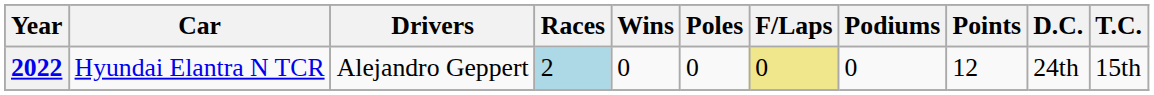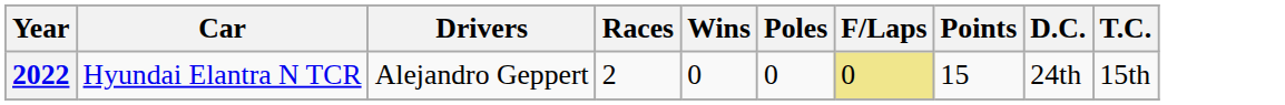- column: Podiums | 0
2022 | Races: lightblue background -> no background
2022 | Points: 12 -> 15
